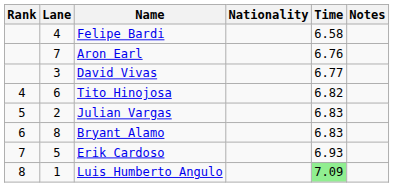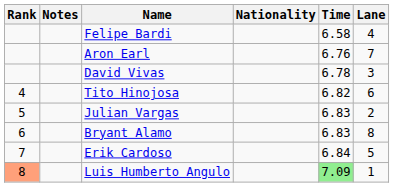columns swapped: Lane <-> Notes
David Vivas | Time: 6.77 -> 6.78
Erik Cardoso | Time: 6.93 -> 6.84
Luis Humberto Angulo | Rank: no background -> lightsalmon background
